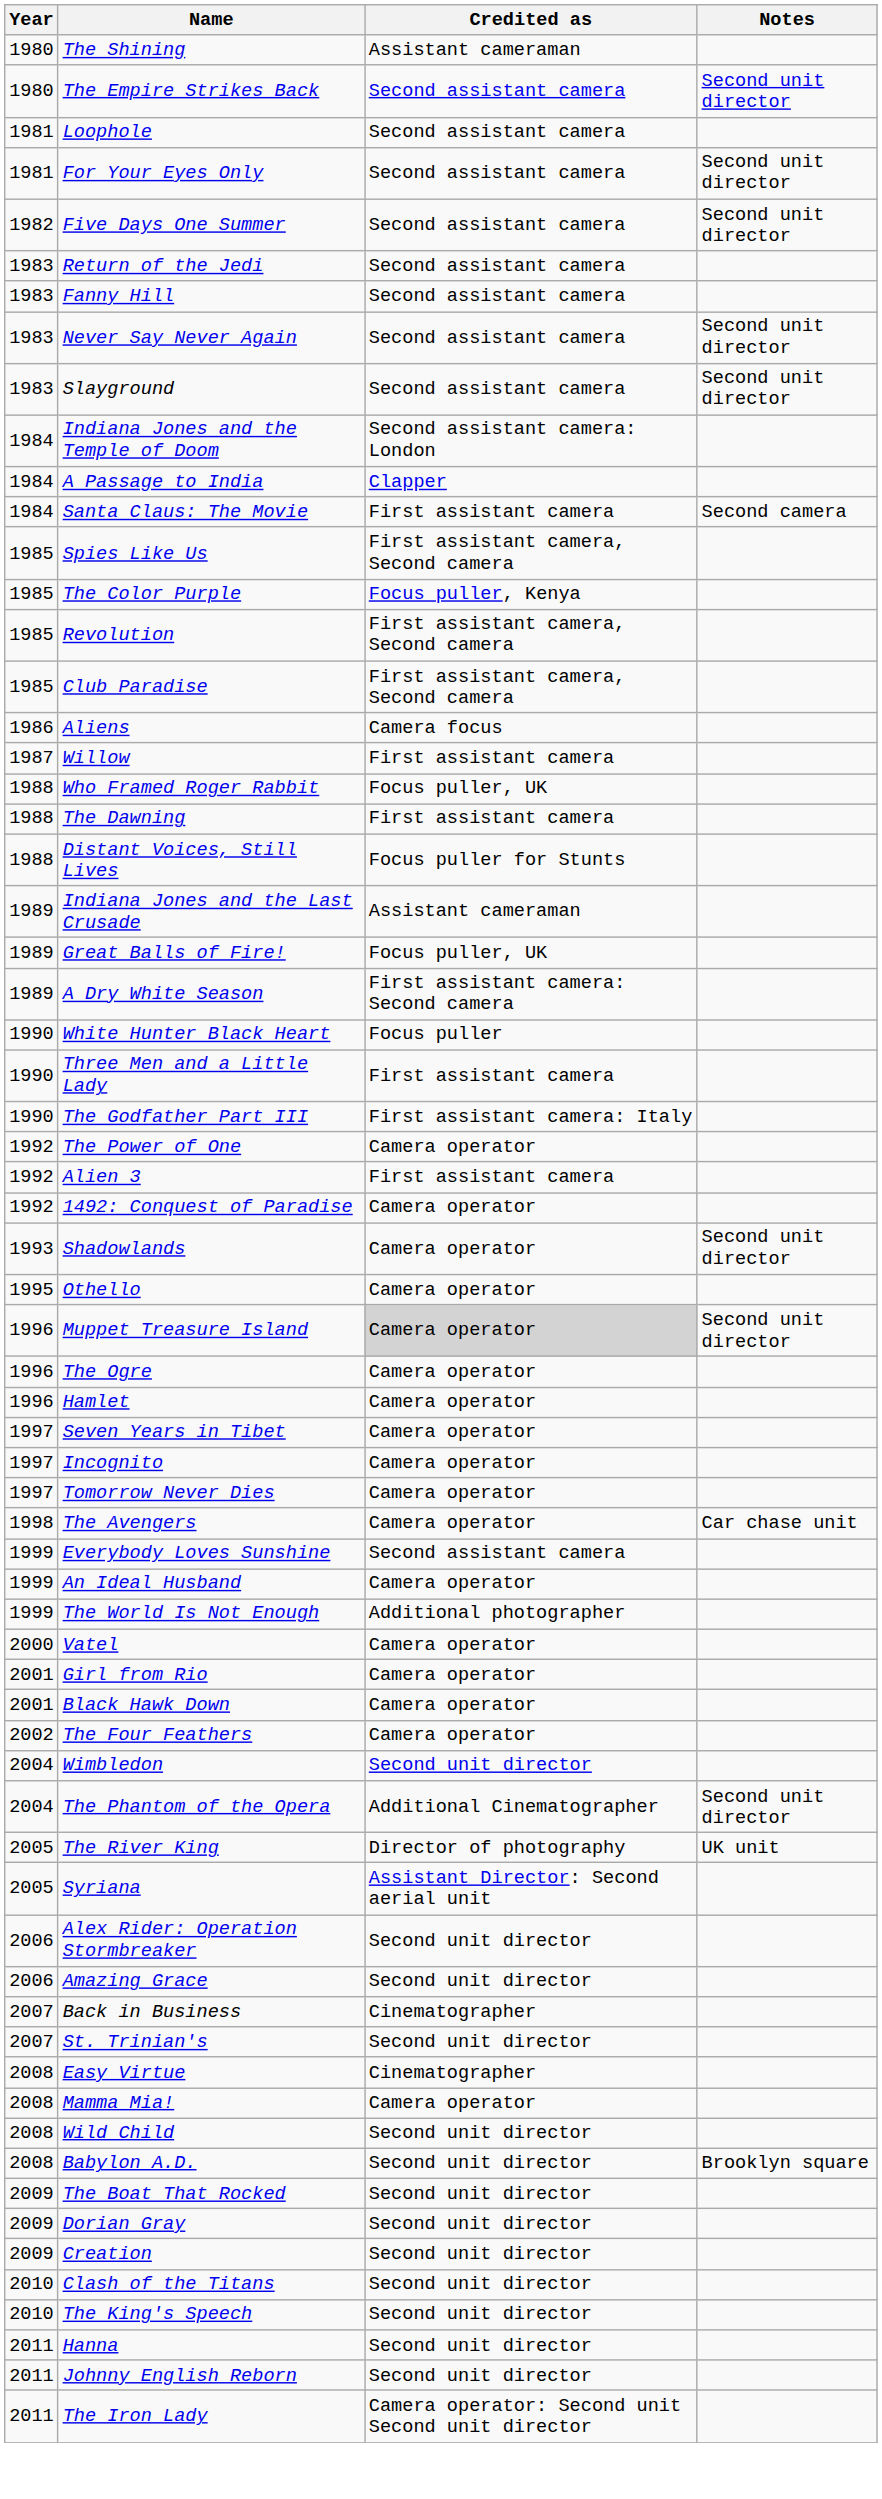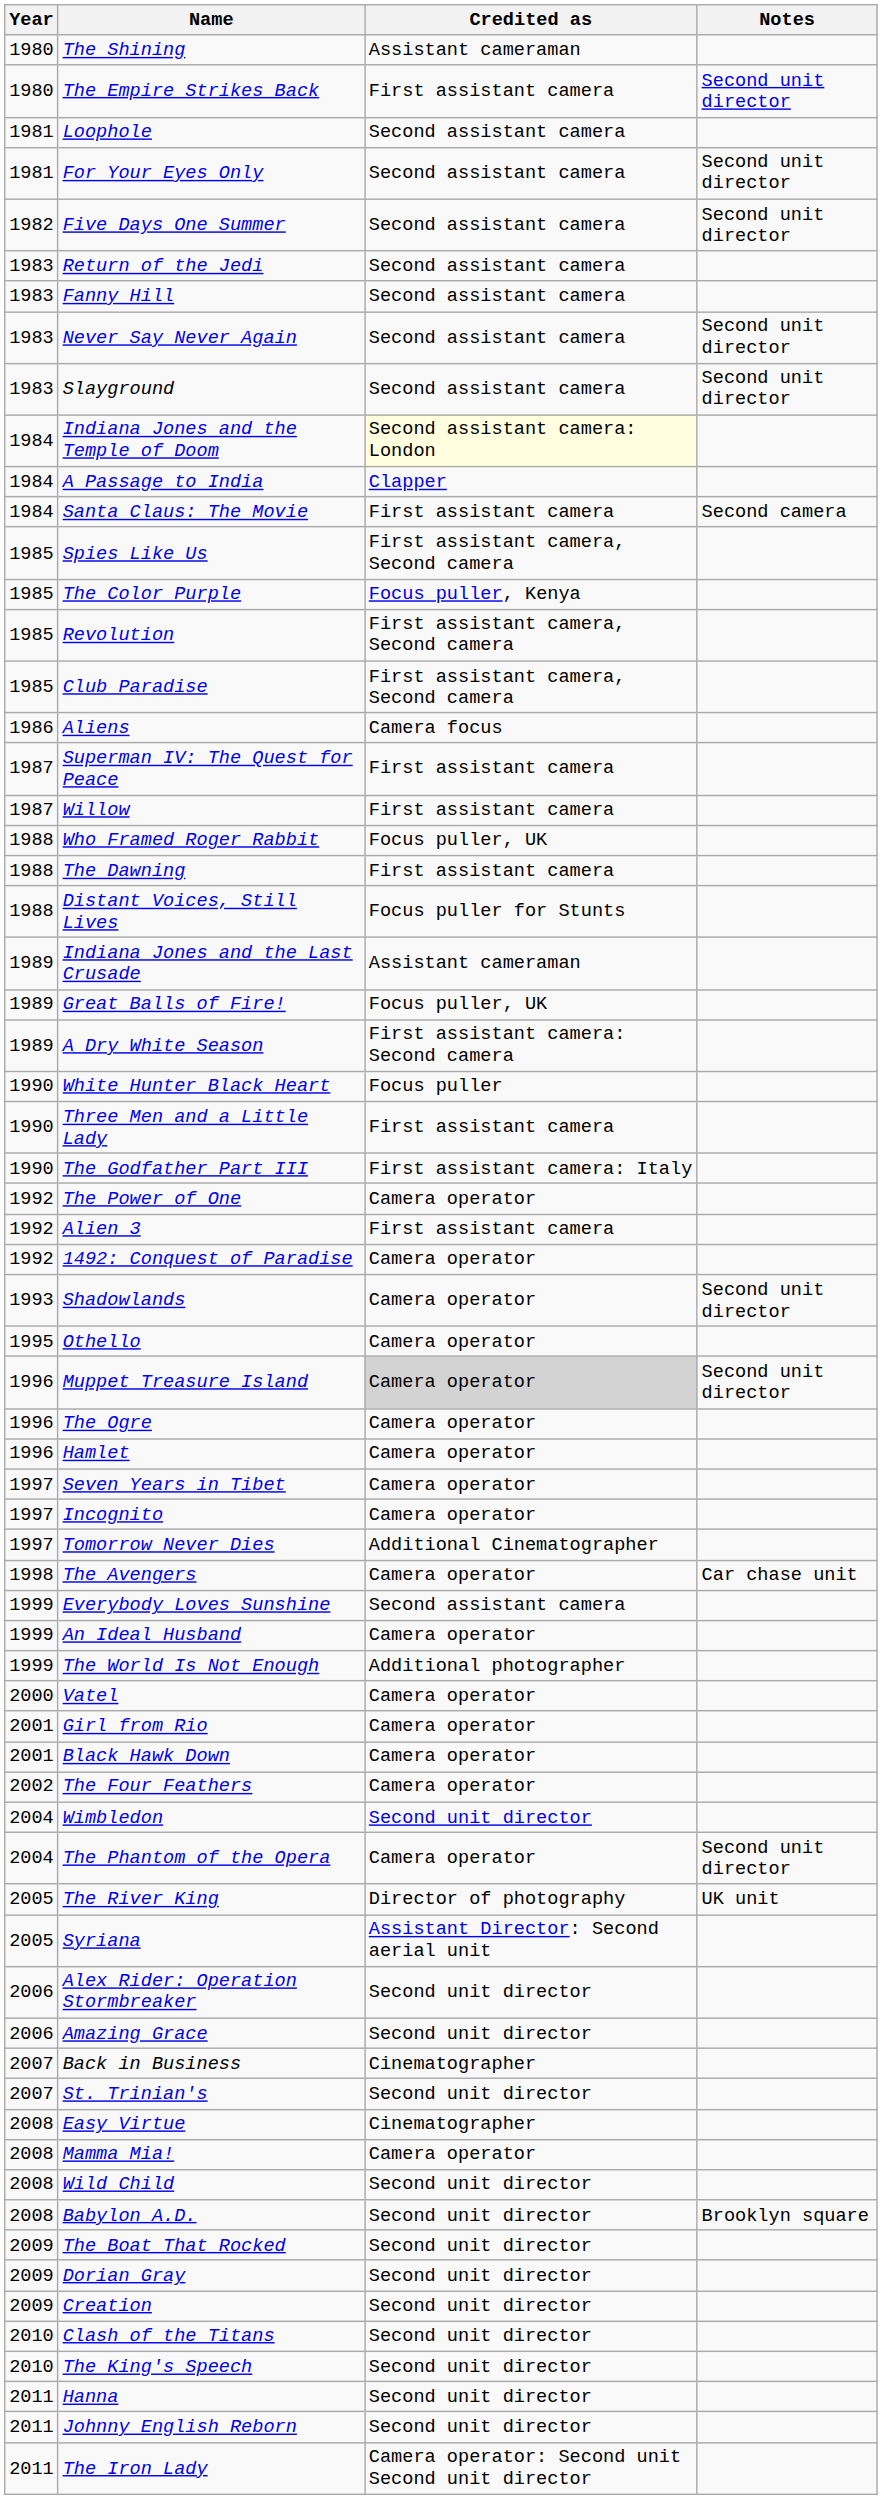The Empire Strikes Back | Credited as: Second assistant camera -> First assistant camera
Indiana Jones and the Temple of Doom | Credited as: no background -> lightyellow background
+ row: 1987 | Superman IV: The Quest for Peace | First assistant camera
Tomorrow Never Dies | Credited as: Camera operator -> Additional Cinematographer
The Phantom of the Opera | Credited as: Additional Cinematographer -> Camera operator
